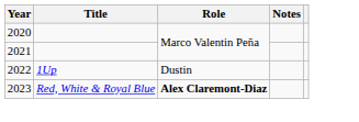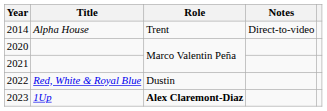+ row: 2014 | Alpha House | Trent | Direct-to-video
2022 | Title: 1Up -> Red, White & Royal Blue
2023 | Title: Red, White & Royal Blue -> 1Up
